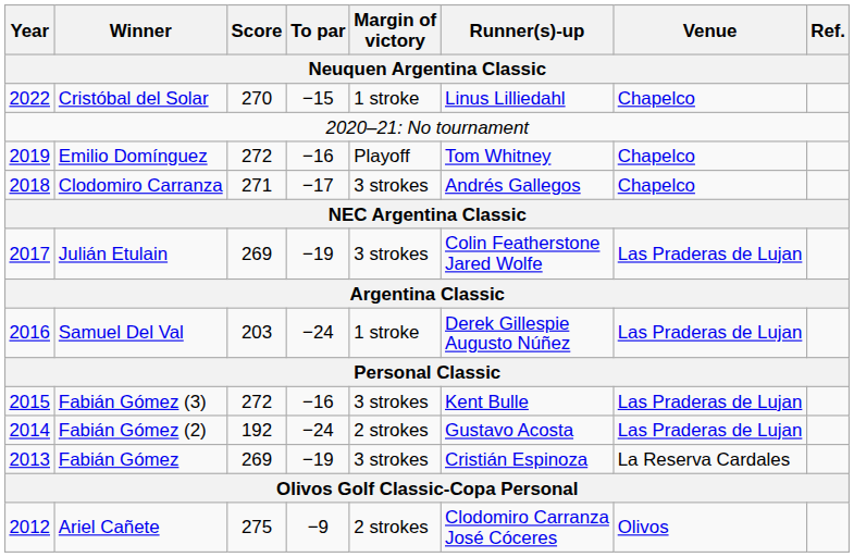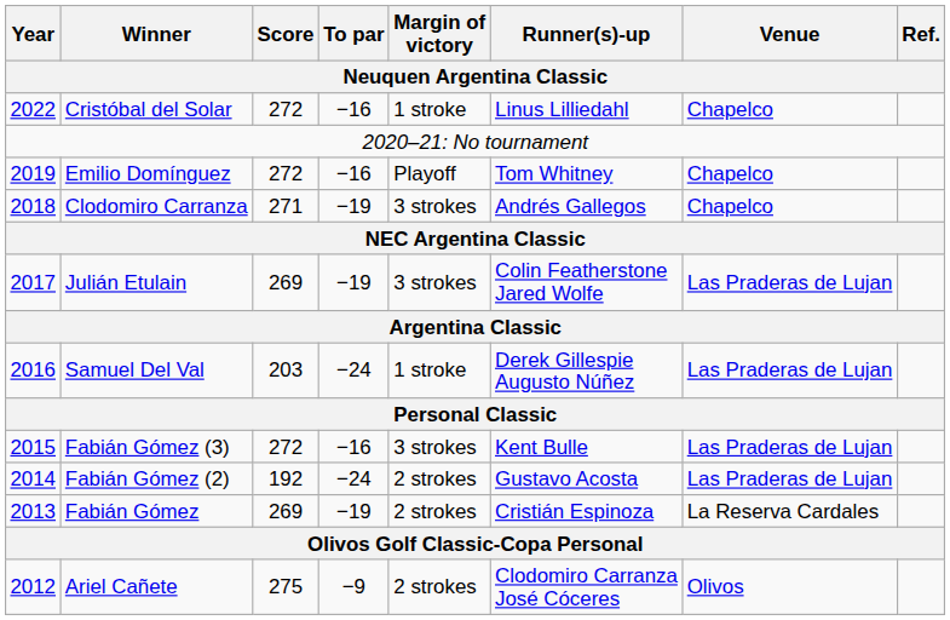Cristóbal del Solar | Score: 270 -> 272
Cristóbal del Solar | To par: −15 -> −16
Clodomiro Carranza | To par: −17 -> −19
Fabián Gómez | Margin of victory: 3 strokes -> 2 strokes
